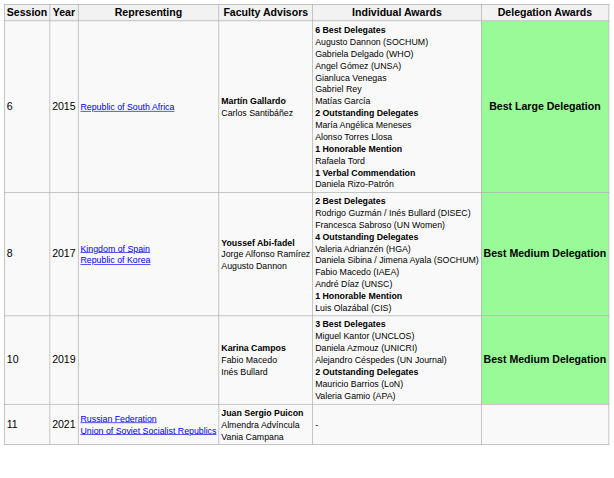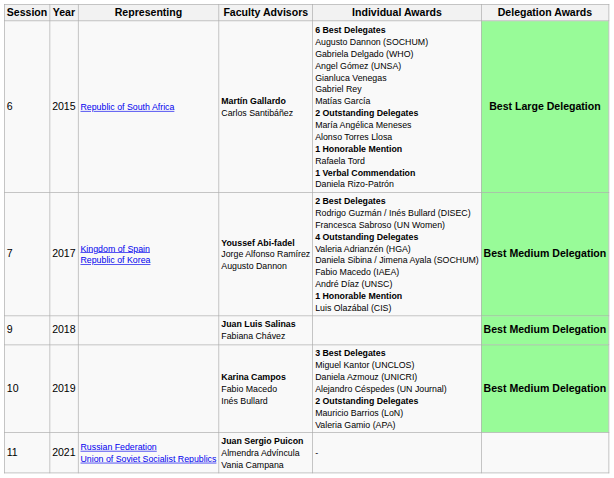Youssef Abi-fadel Jorge Alfonso Ramírez Augusto Dannon | Session: 8 -> 7
+ row: 9 | 2018 | Juan Luis Salinas Fabiana Chávez | Best Medium Delegation
